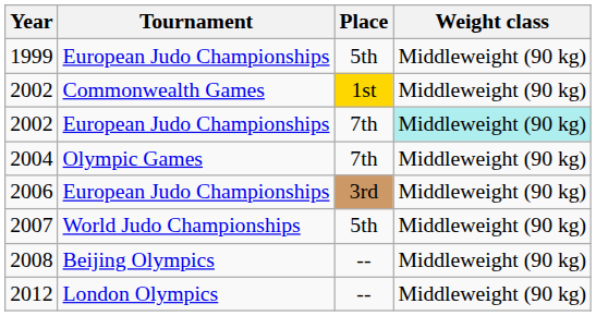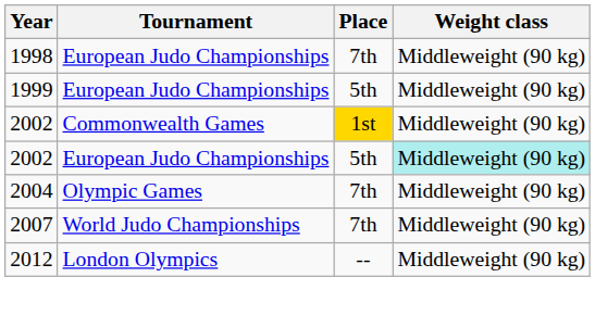+ row: 1998 | European Judo Championships | 7th | Middleweight (90 kg)
2002 / European Judo Championships | Place: 7th -> 5th
- row: 2006 | European Judo Championships | 3rd | Middleweight (90 kg)
2007 | Place: 5th -> 7th
- row: 2008 | Beijing Olympics | -- | Middleweight (90 kg)
